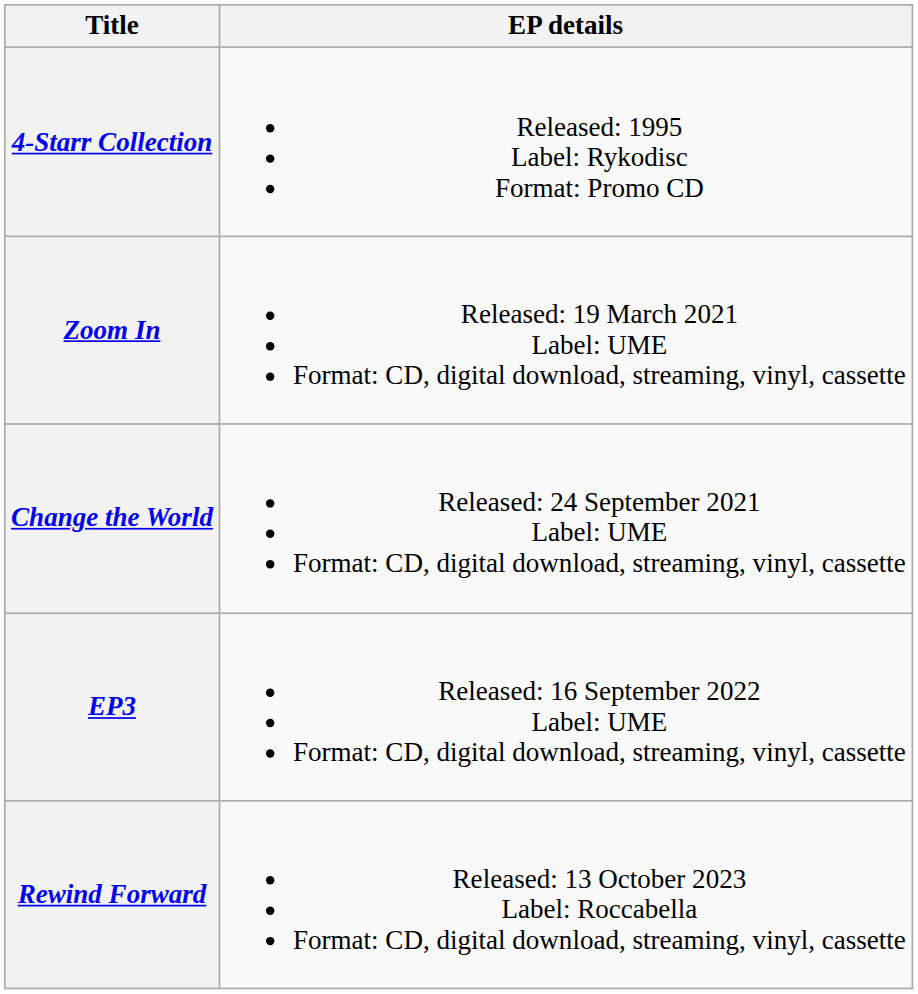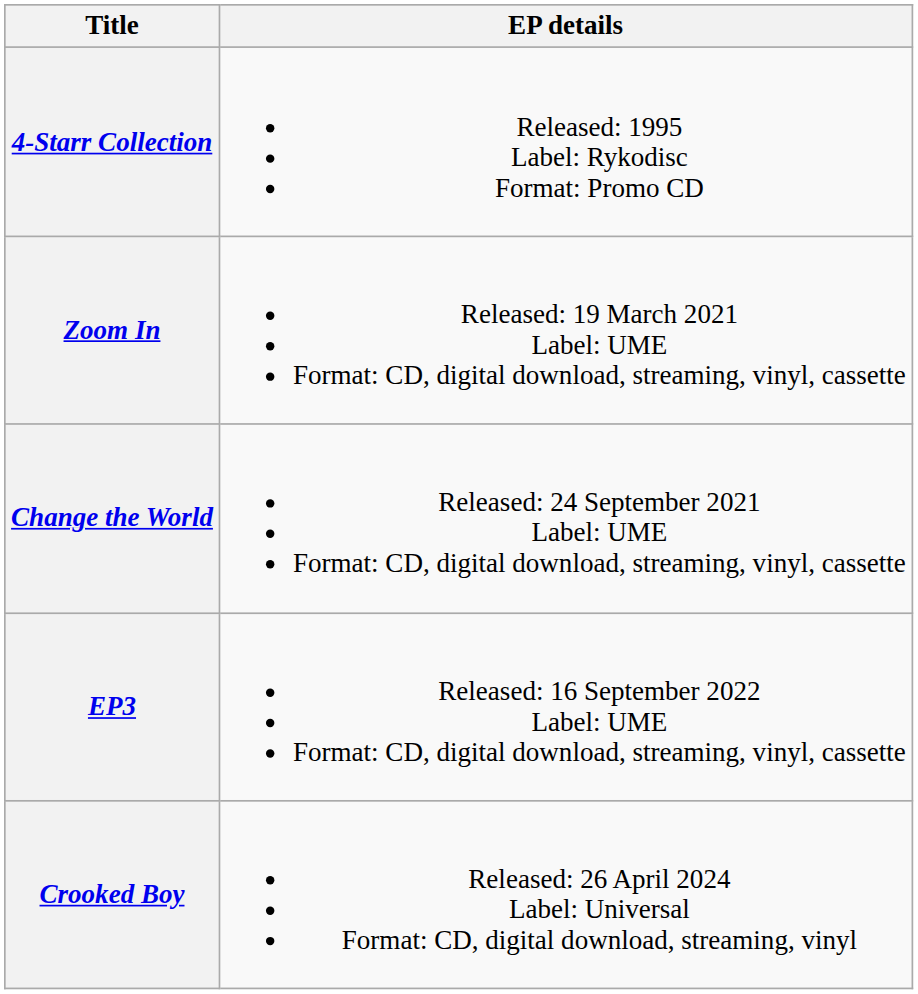- row: Rewind Forward | Released: 13 October 2023 Label: Roccabella Format: CD, digital download, streaming, vinyl, cassette
+ row: Crooked Boy | Released: 26 April 2024 Label: Universal Format: CD, digital download, streaming, vinyl
